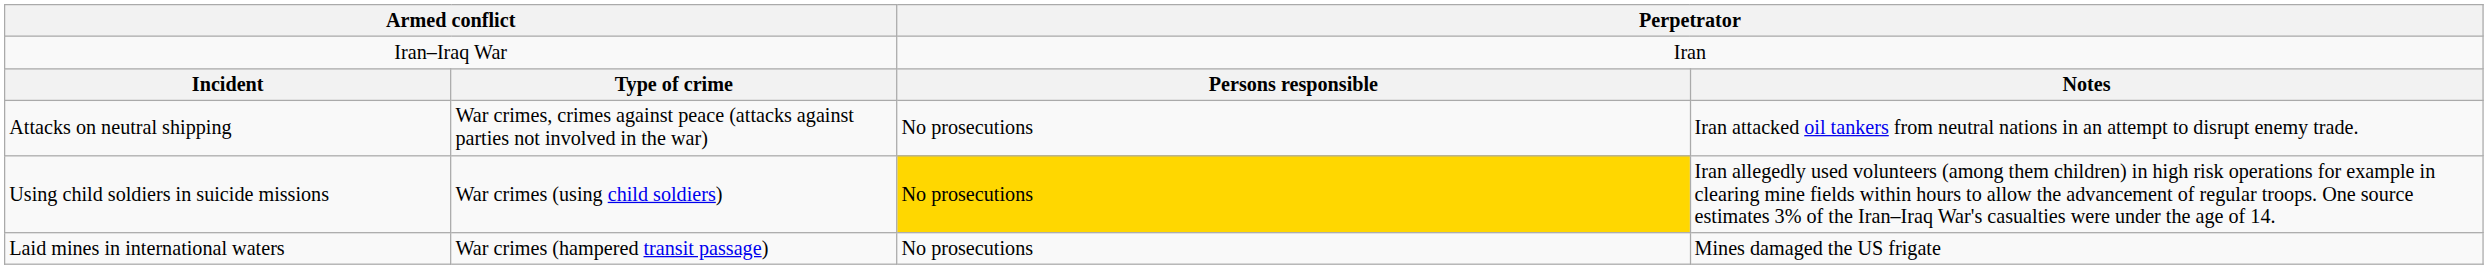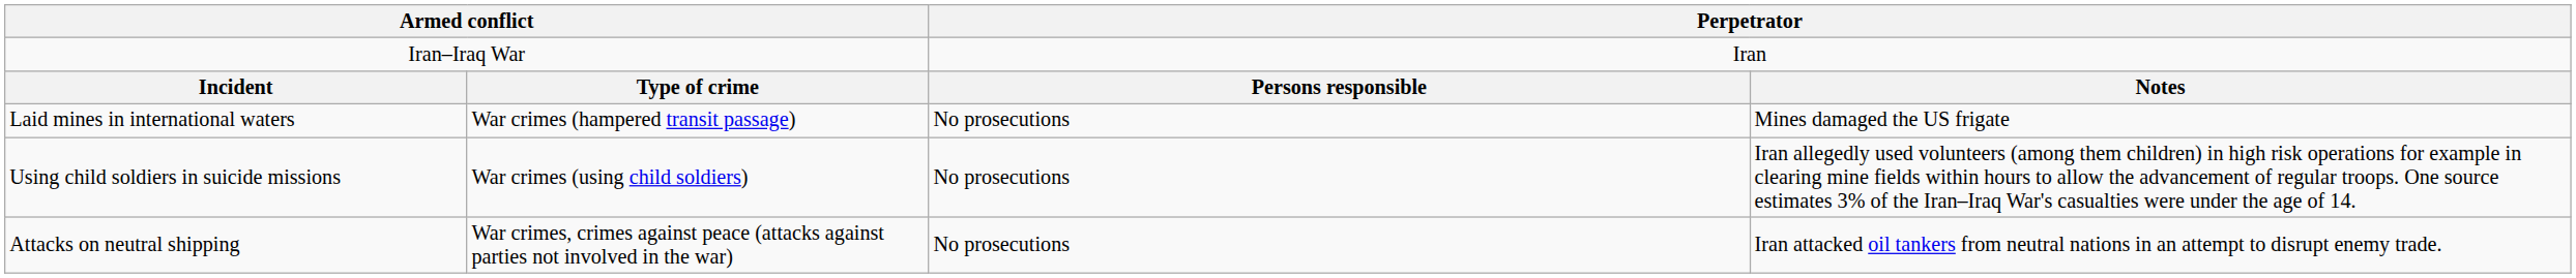rows swapped: Attacks on neutral shipping <-> Laid mines in international waters
Using child soldiers in suicide missions | column 3: gold background -> no background
